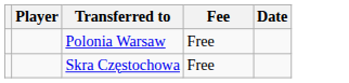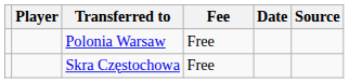+ column: Source
